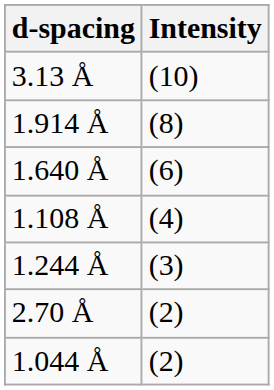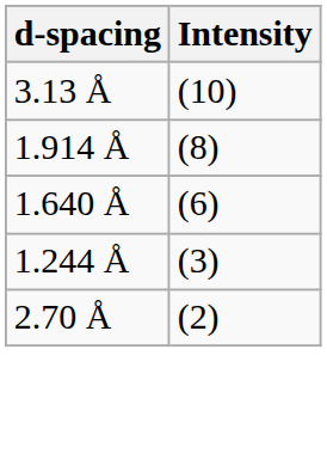- row: 1.108 Å | (4)
- row: 1.044 Å | (2)
